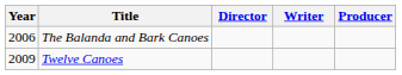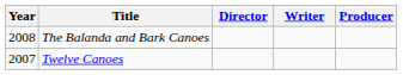The Balanda and Bark Canoes | Year: 2006 -> 2008
Twelve Canoes | Year: 2009 -> 2007
